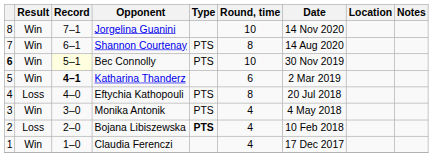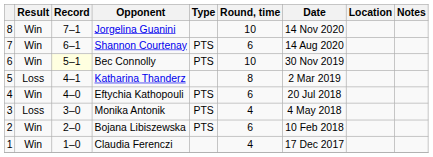Shannon Courtenay | Round, time: 8 -> 6
Bec Connolly | column 1: bold -> normal
Katharina Thanderz | Result: Win -> Loss
Katharina Thanderz | Record: bold -> normal
Katharina Thanderz | Round, time: 6 -> 8
Eftychia Kathopouli | Result: Loss -> Win
Eftychia Kathopouli | Round, time: 8 -> 6
Monika Antonik | Result: Win -> Loss
Bojana Libiszewska | Result: Loss -> Win
Bojana Libiszewska | Type: bold -> normal
Bojana Libiszewska | Round, time: 4 -> 6
